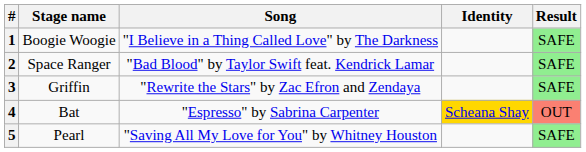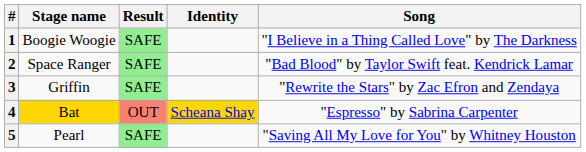columns swapped: Song <-> Result
4 | Stage name: no background -> gold background
